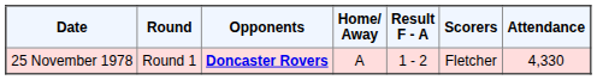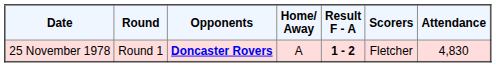25 November 1978 | Result F - A: normal -> bold
25 November 1978 | Attendance: 4,330 -> 4,830
